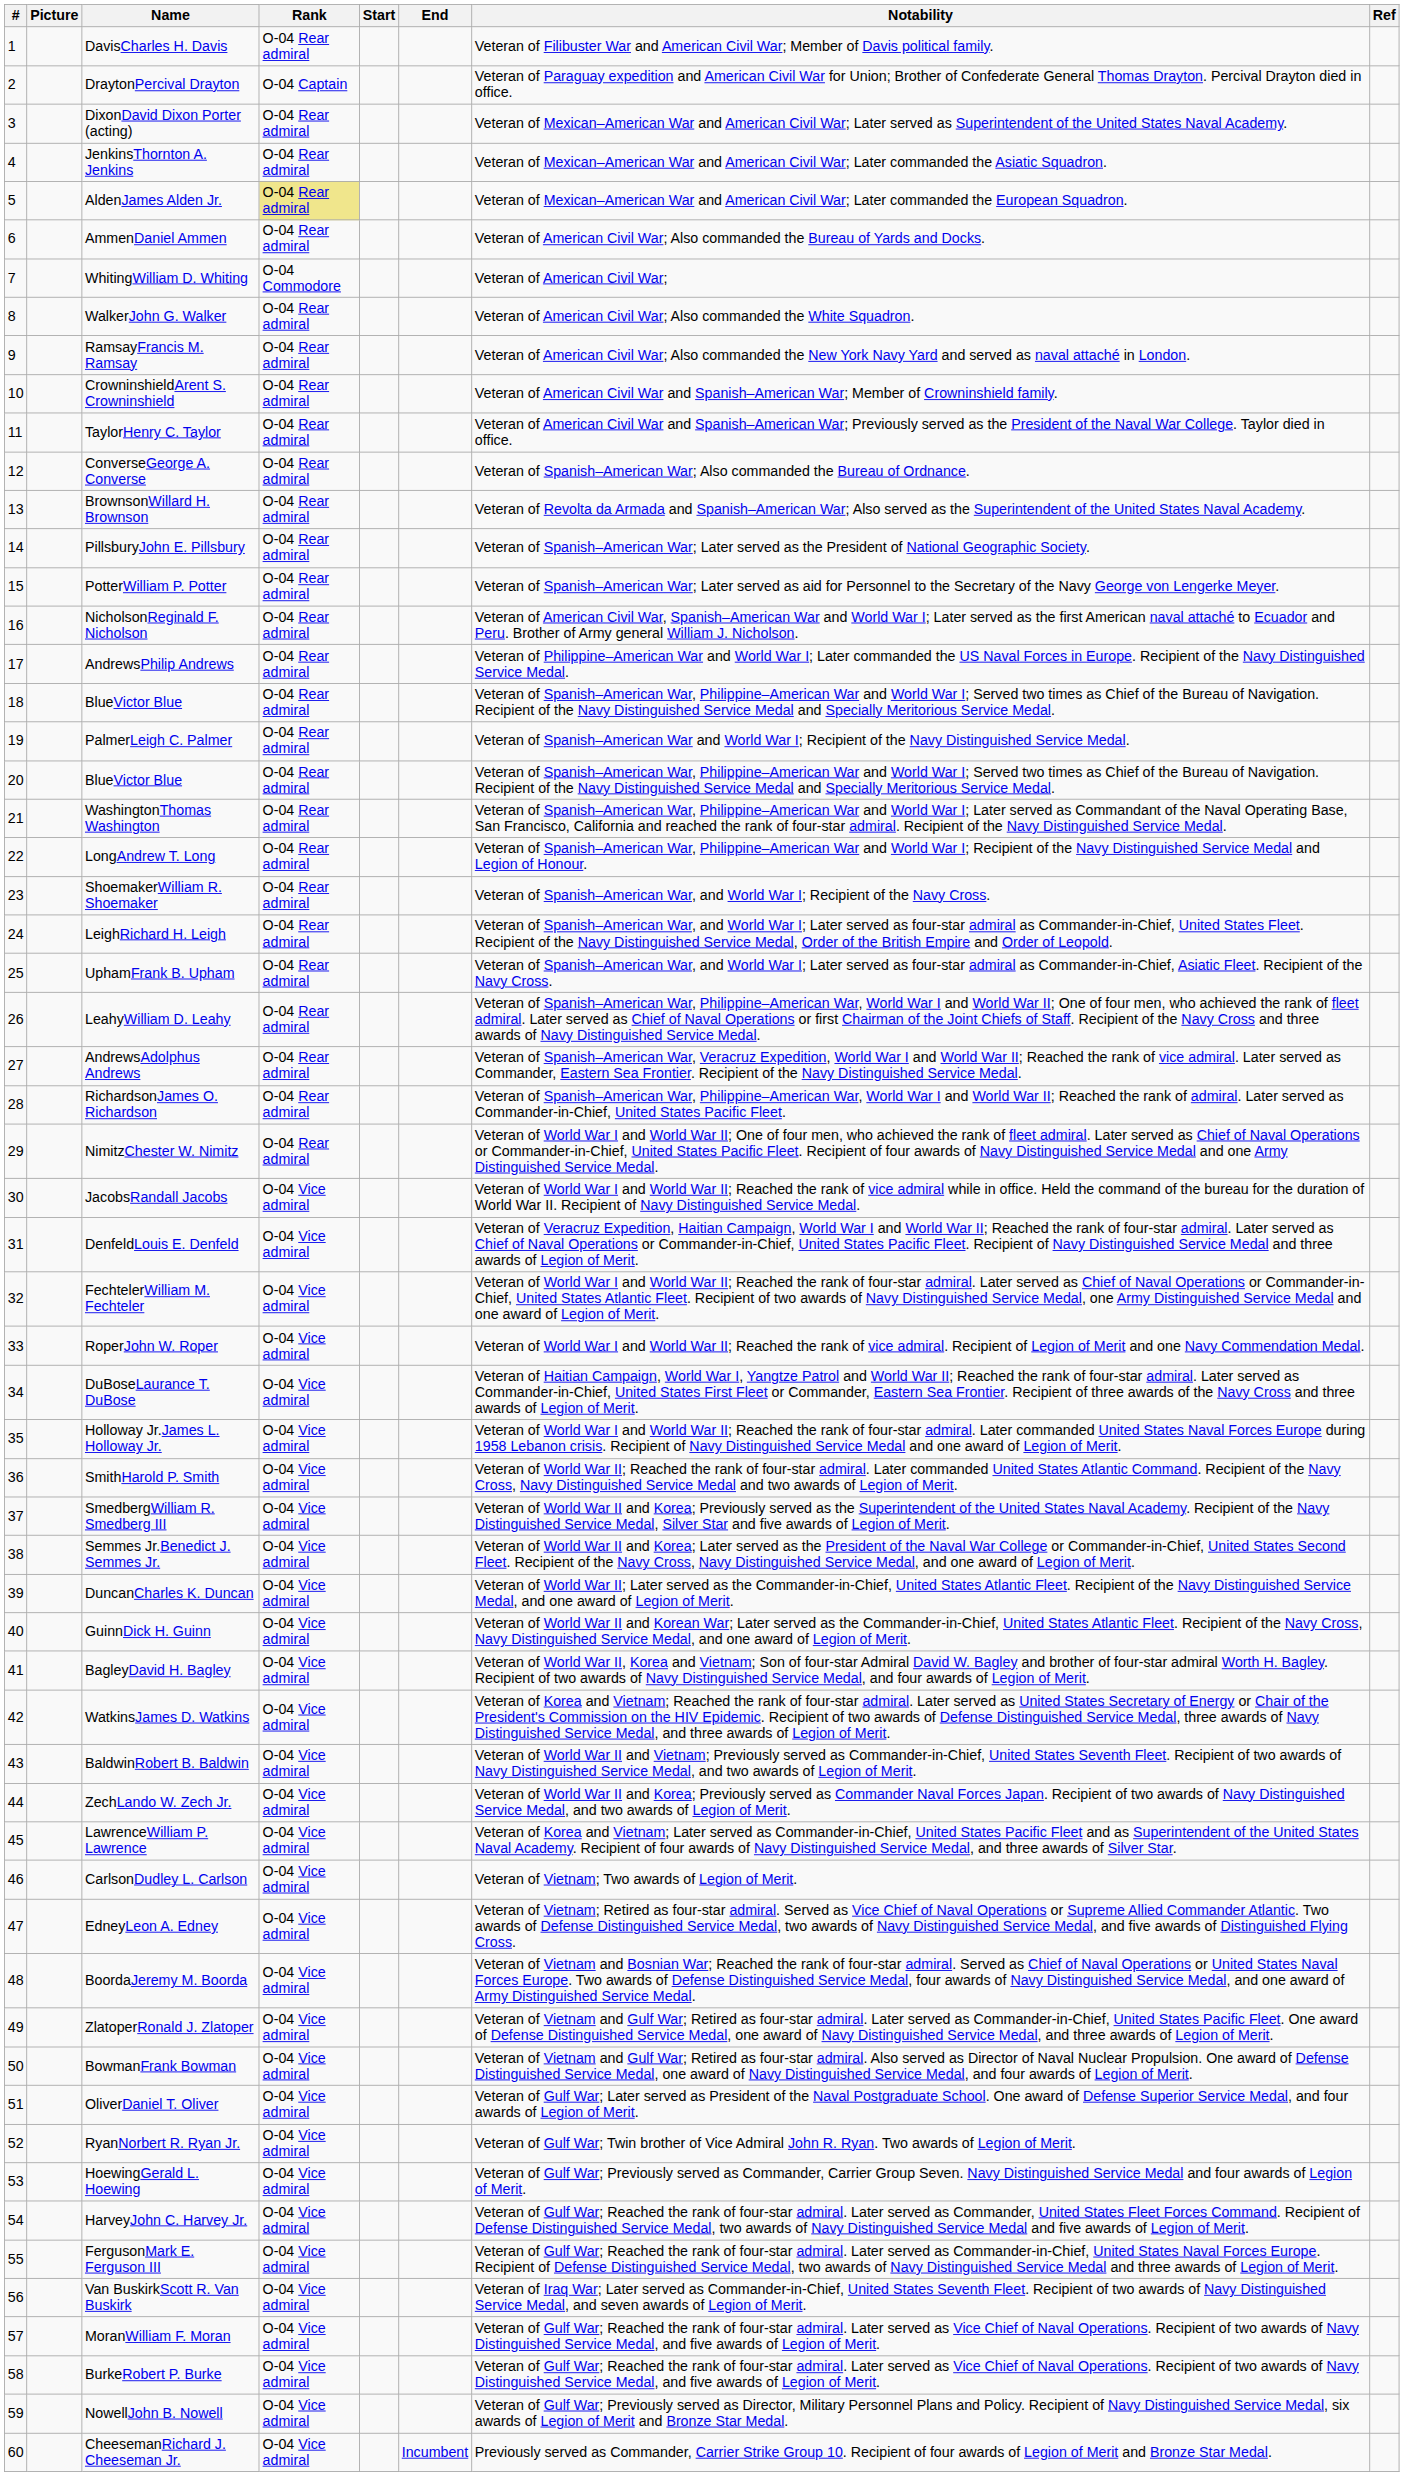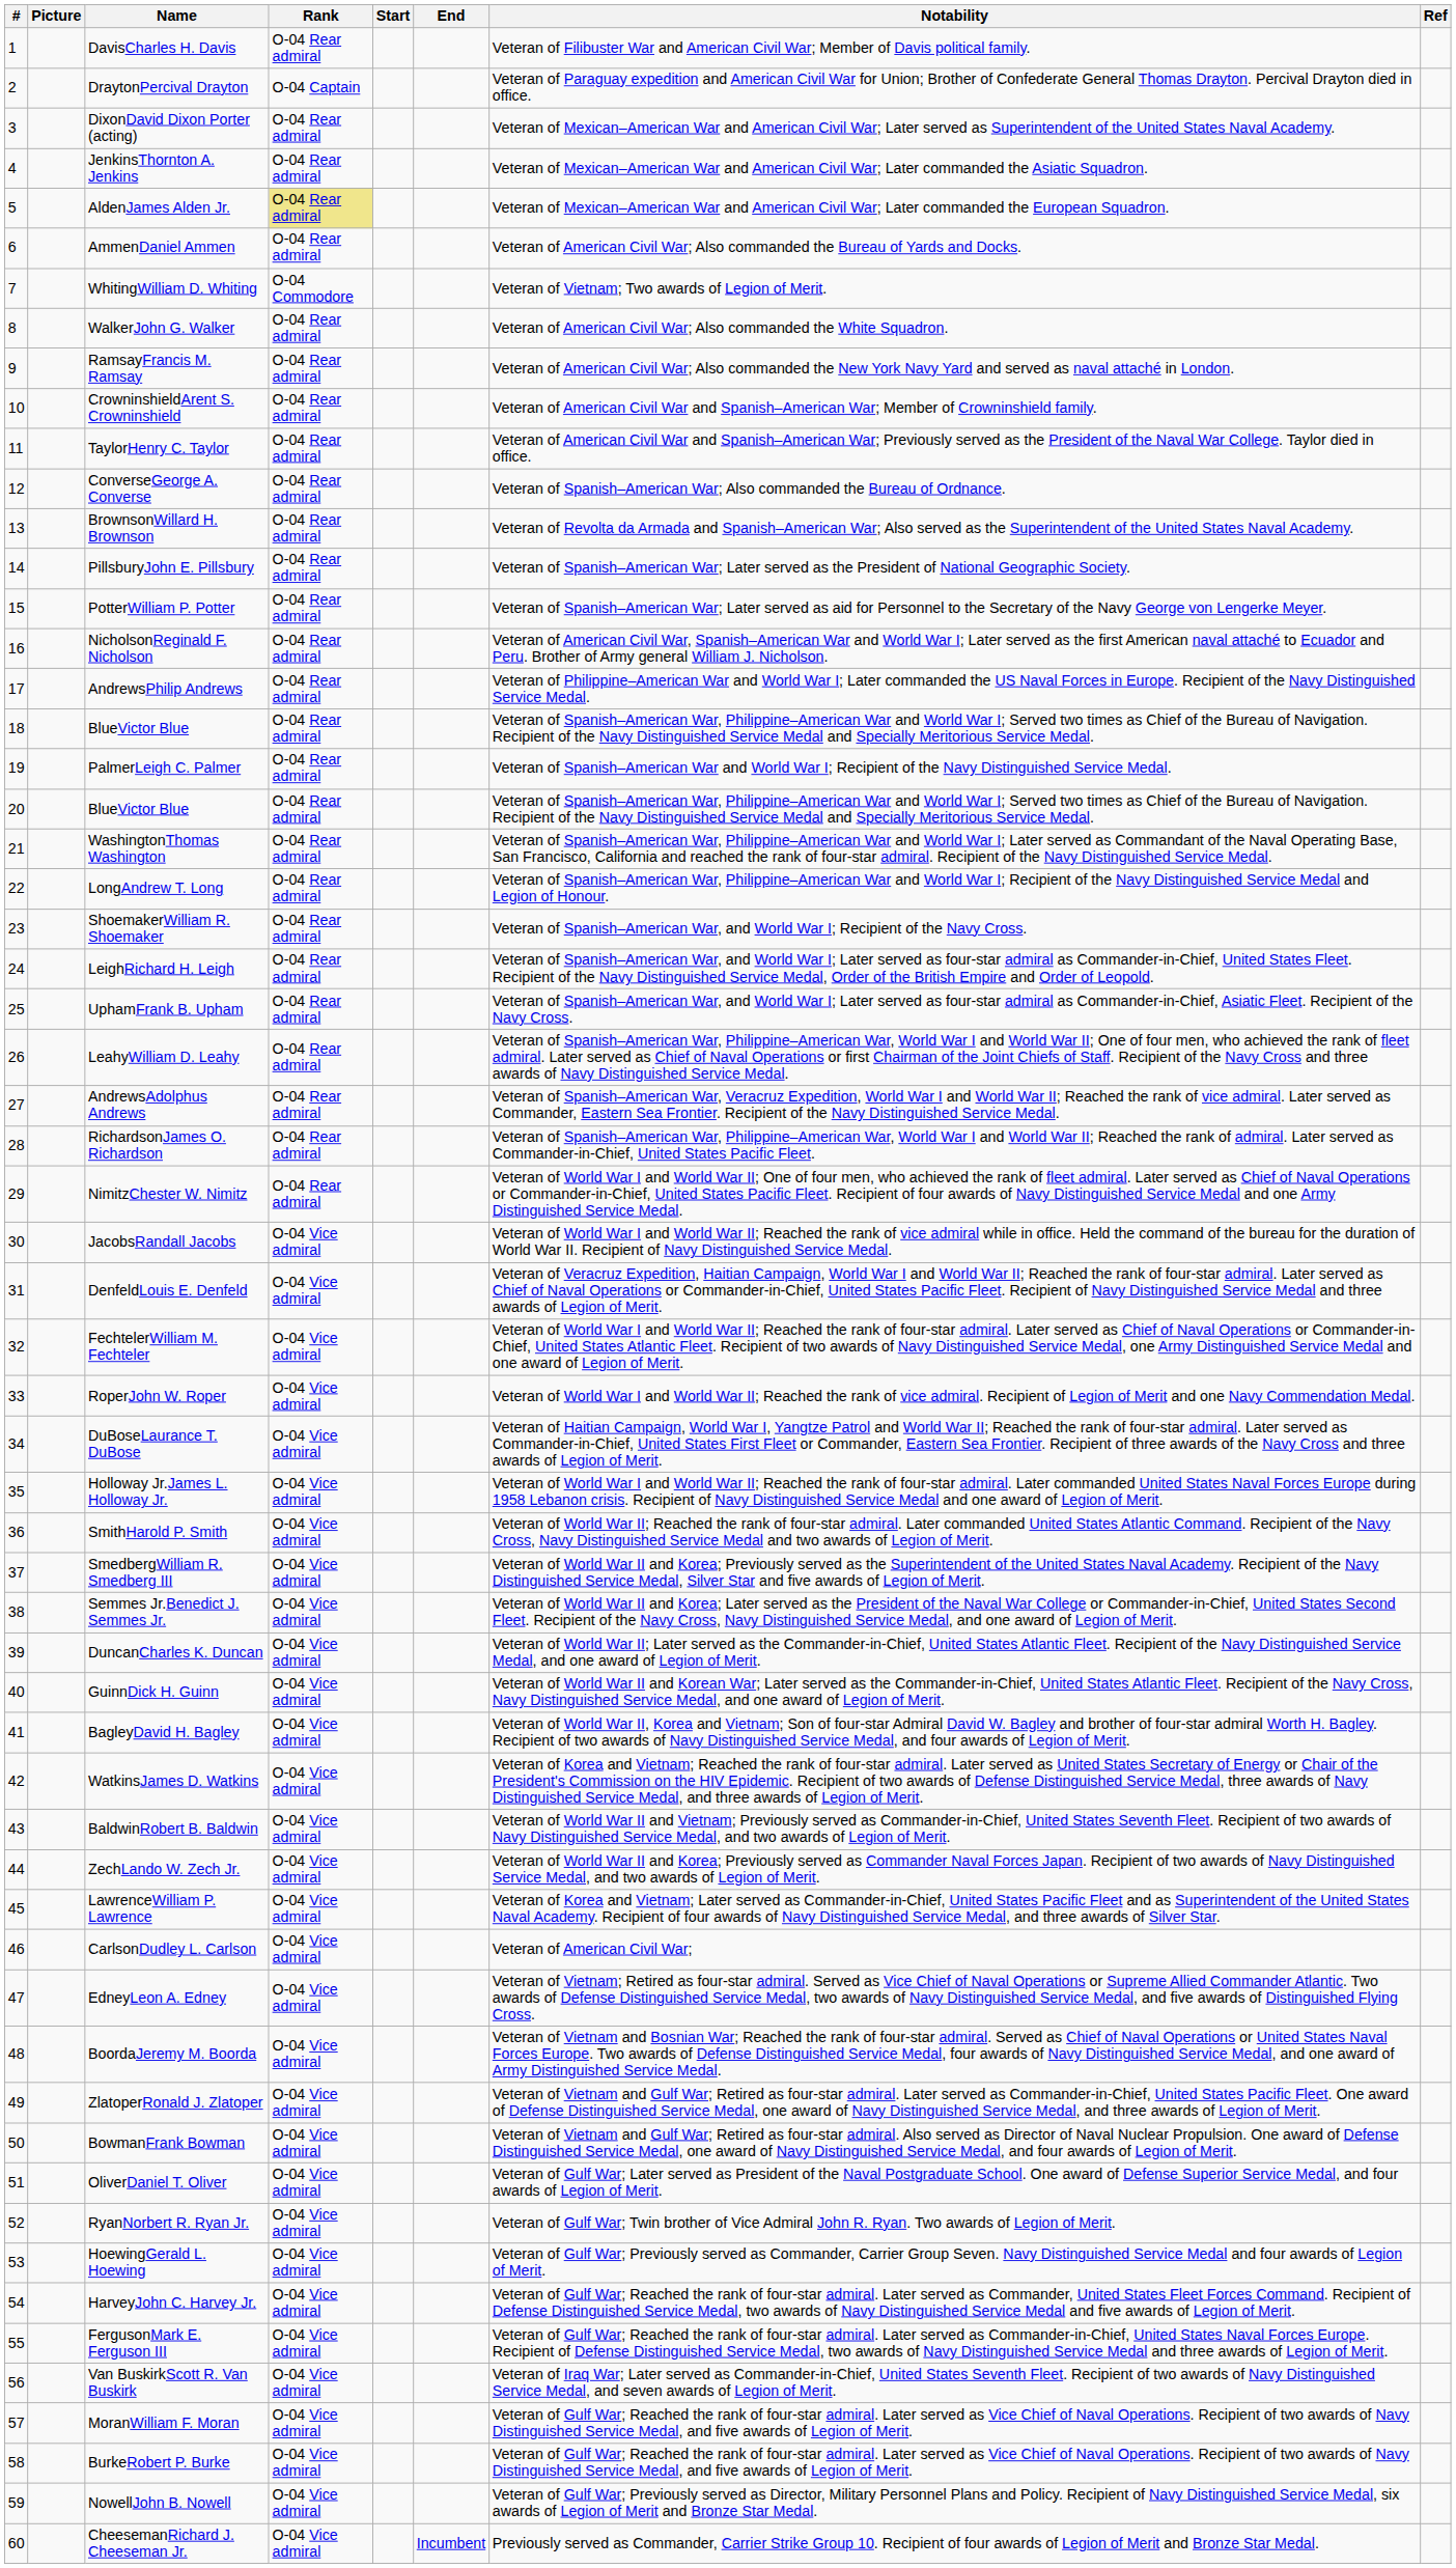WhitingWilliam D. Whiting | Notability: Veteran of American Civil War; -> Veteran of Vietnam; Two awards of Legion of Merit.
CarlsonDudley L. Carlson | Notability: Veteran of Vietnam; Two awards of Legion of Merit. -> Veteran of American Civil War;
